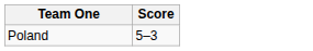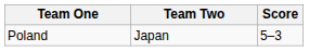+ column: Team Two | Japan
